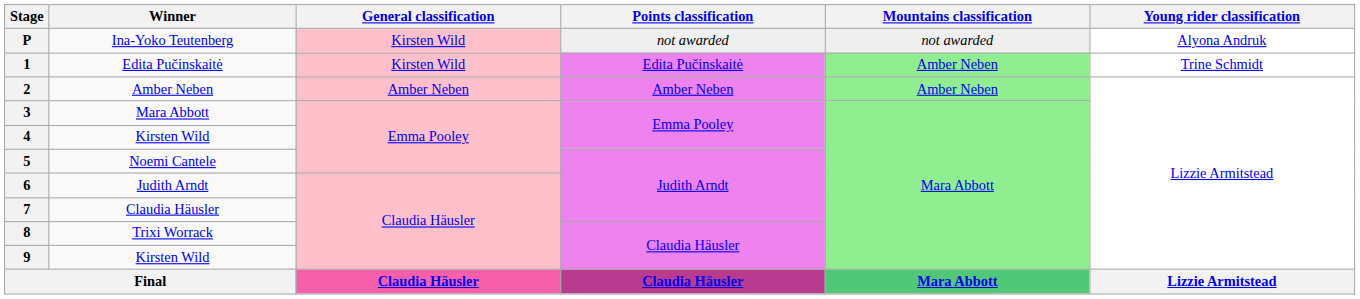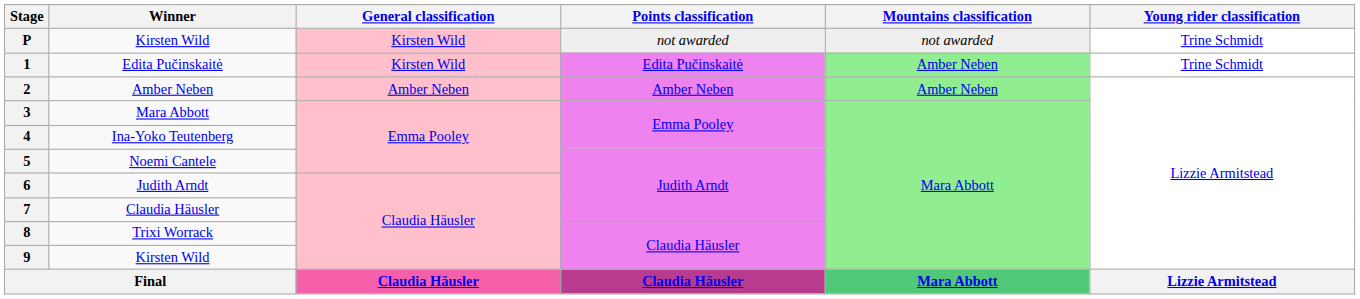P | Winner: Ina-Yoko Teutenberg -> Kirsten Wild
P | Young rider classification: Alyona Andruk -> Trine Schmidt
4 | Winner: Kirsten Wild -> Ina-Yoko Teutenberg
